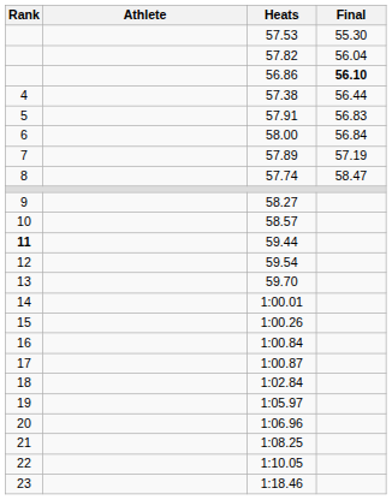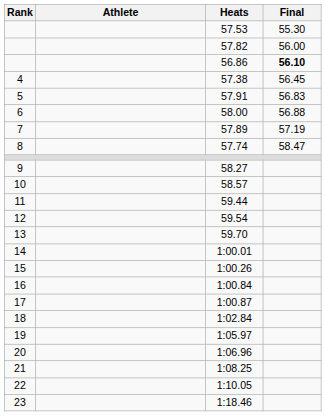57.82 | Final: 56.04 -> 56.00
57.38 | Final: 56.44 -> 56.45
58.00 | Final: 56.84 -> 56.88
59.44 | Rank: bold -> normal
